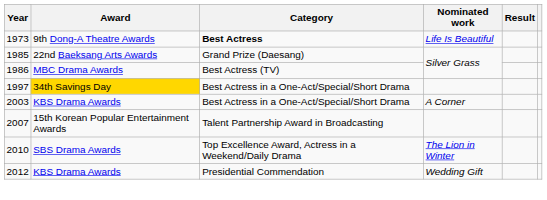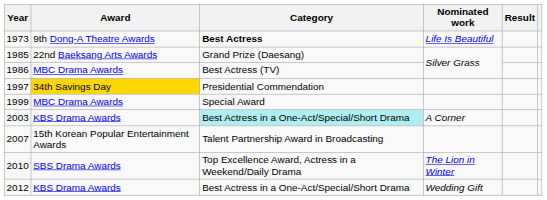1997 | Category: Best Actress in a One-Act/Special/Short Drama -> Presidential Commendation
+ row: 1999 | MBC Drama Awards | Special Award
2003 | Category: no background -> paleturquoise background
2012 | Category: Presidential Commendation -> Best Actress in a One-Act/Special/Short Drama
